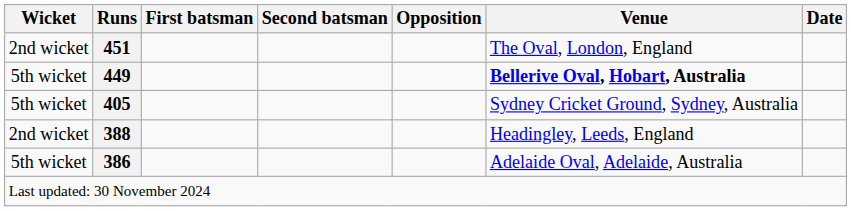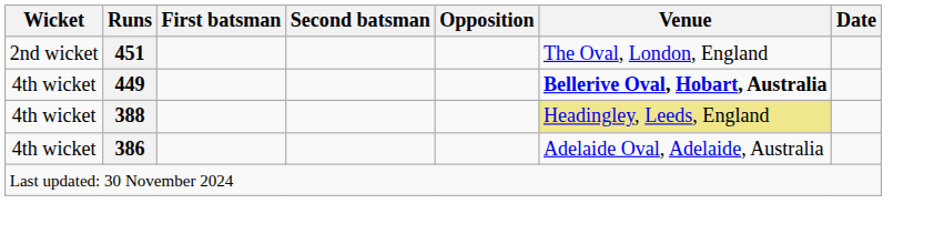449 | Wicket: 5th wicket -> 4th wicket
- row: 5th wicket | 405 | Sydney Cricket Ground, Sydney, Australia
388 | Wicket: 2nd wicket -> 4th wicket
388 | Venue: no background -> khaki background
386 | Wicket: 5th wicket -> 4th wicket
